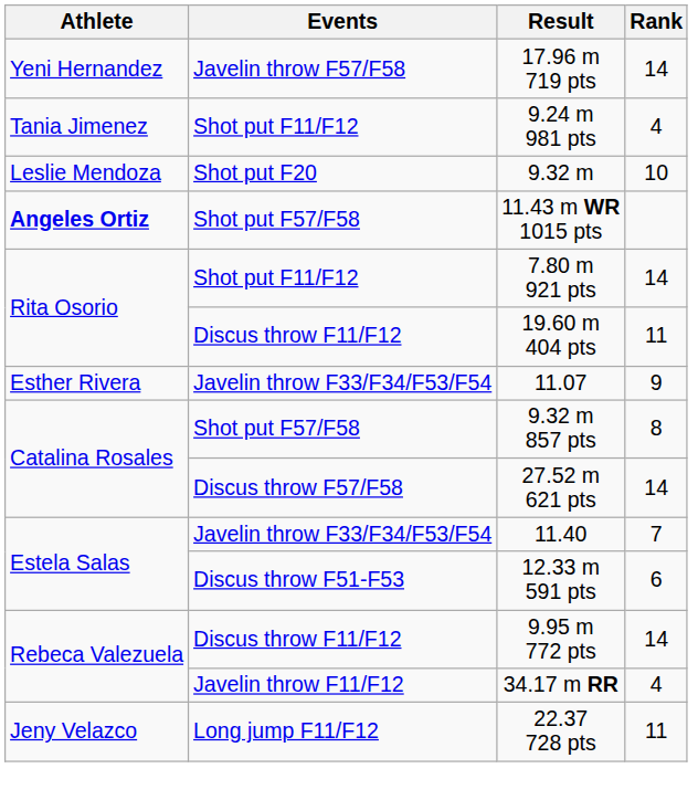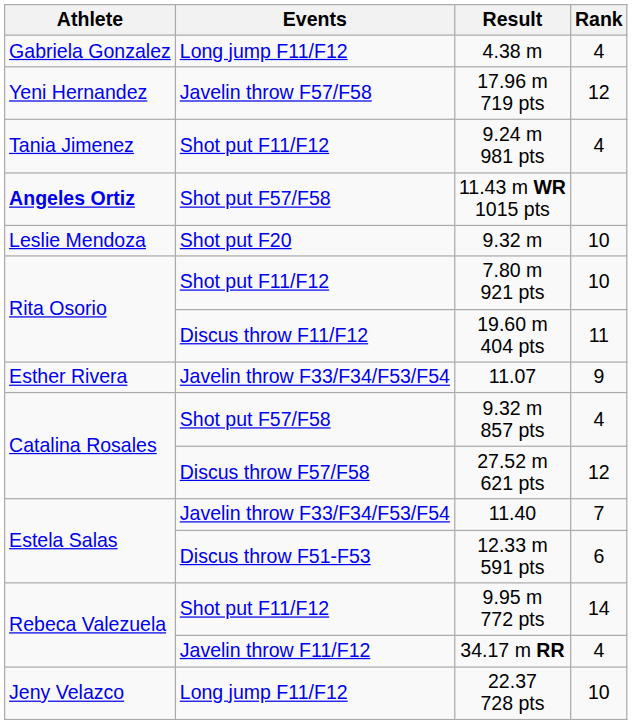+ row: Gabriela Gonzalez | Long jump F11/F12 | 4.38 m | 4
17.96 m 719 pts | Rank: 14 -> 12
rows swapped: 9.32 m <-> 11.43 m WR 1015 pts
7.80 m 921 pts | Rank: 14 -> 10
9.32 m 857 pts | Rank: 8 -> 4
27.52 m 621 pts | Rank: 14 -> 12
9.95 m 772 pts | Events: Discus throw F11/F12 -> Shot put F11/F12
22.37 728 pts | Rank: 11 -> 10
